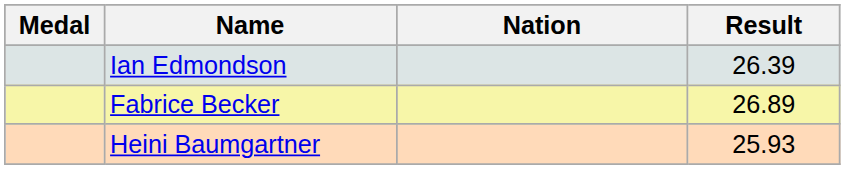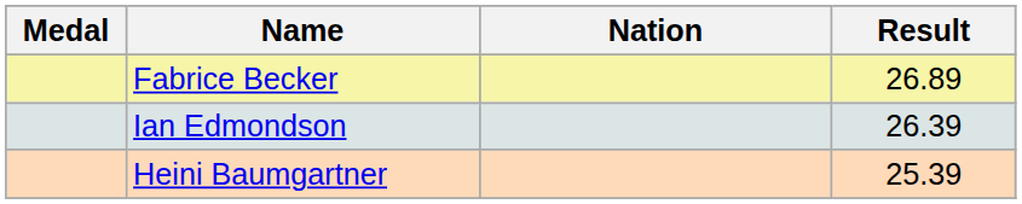rows swapped: Fabrice Becker <-> Ian Edmondson
Heini Baumgartner | Result: 25.93 -> 25.39
